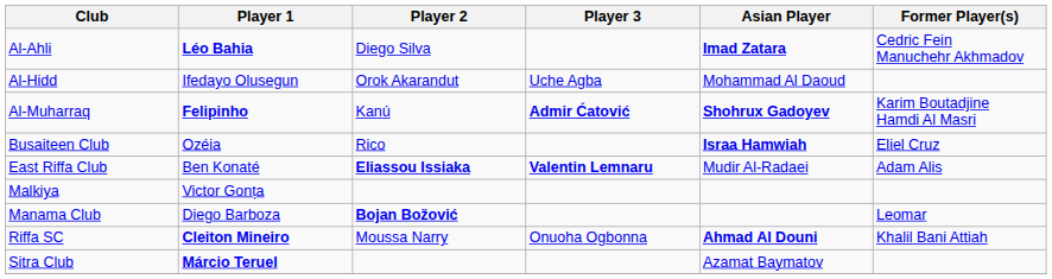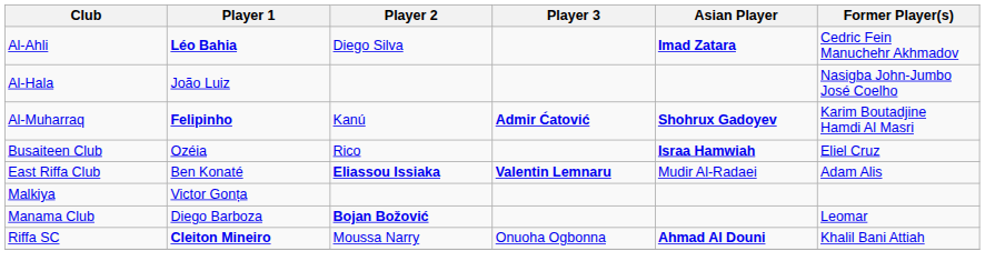+ row: Al-Hala | João Luiz | Nasigba John-Jumbo José Coelho
- row: Al-Hidd | Ifedayo Olusegun | Orok Akarandut | Uche Agba | Mohammad Al Daoud
- row: Sitra Club | Márcio Teruel | Azamat Baymatov
